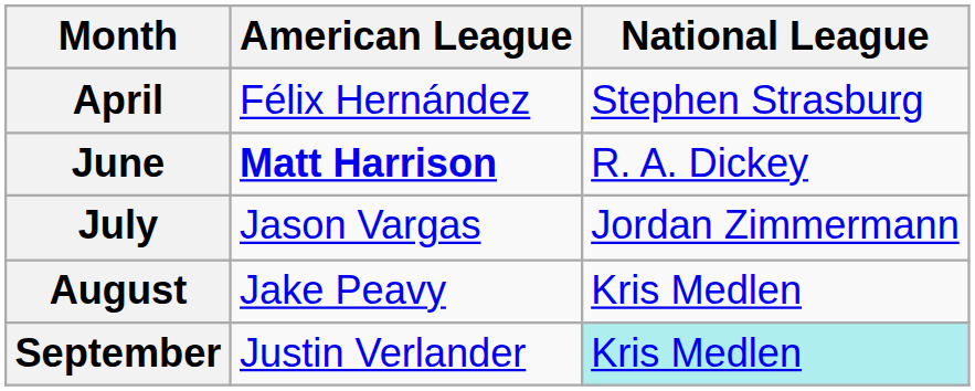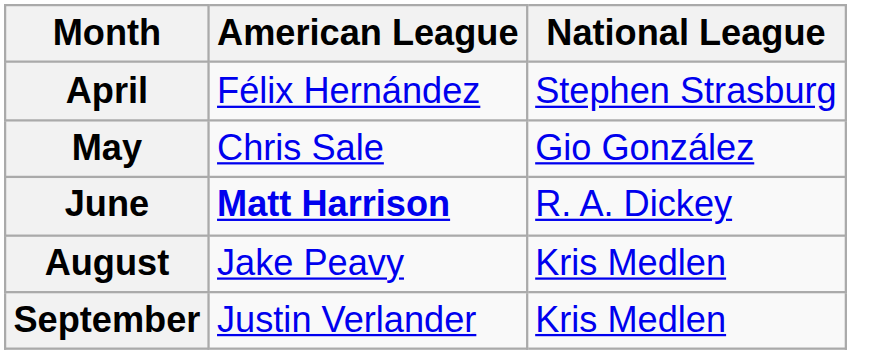+ row: May | Chris Sale | Gio González
- row: July | Jason Vargas | Jordan Zimmermann
September | National League: paleturquoise background -> no background
